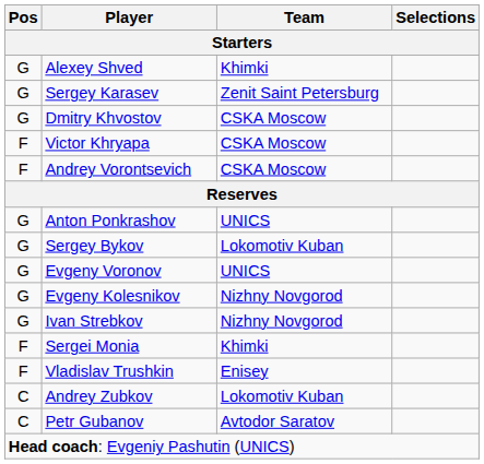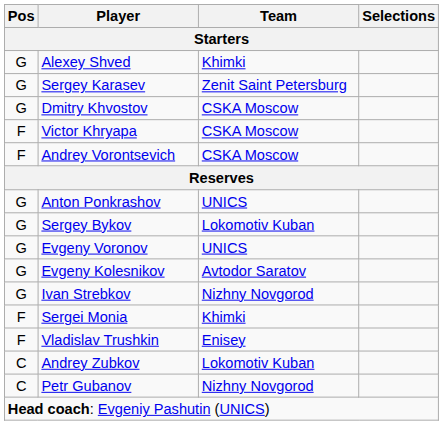Evgeny Kolesnikov | Team: Nizhny Novgorod -> Avtodor Saratov
Petr Gubanov | Team: Avtodor Saratov -> Nizhny Novgorod
